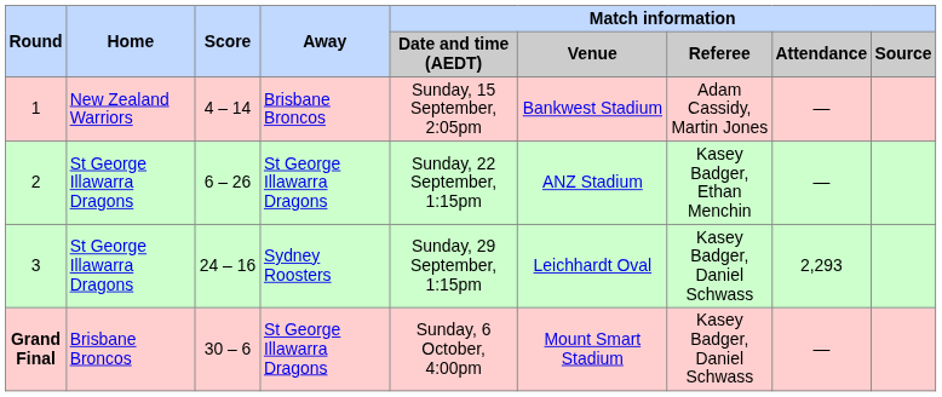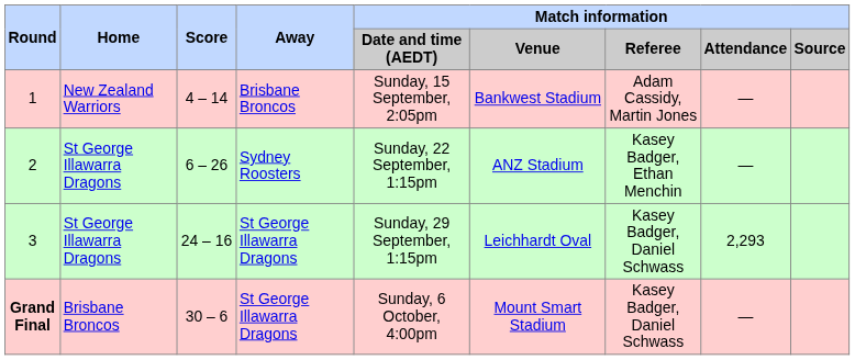2 | Away: St George Illawarra Dragons -> Sydney Roosters
3 | Away: Sydney Roosters -> St George Illawarra Dragons
